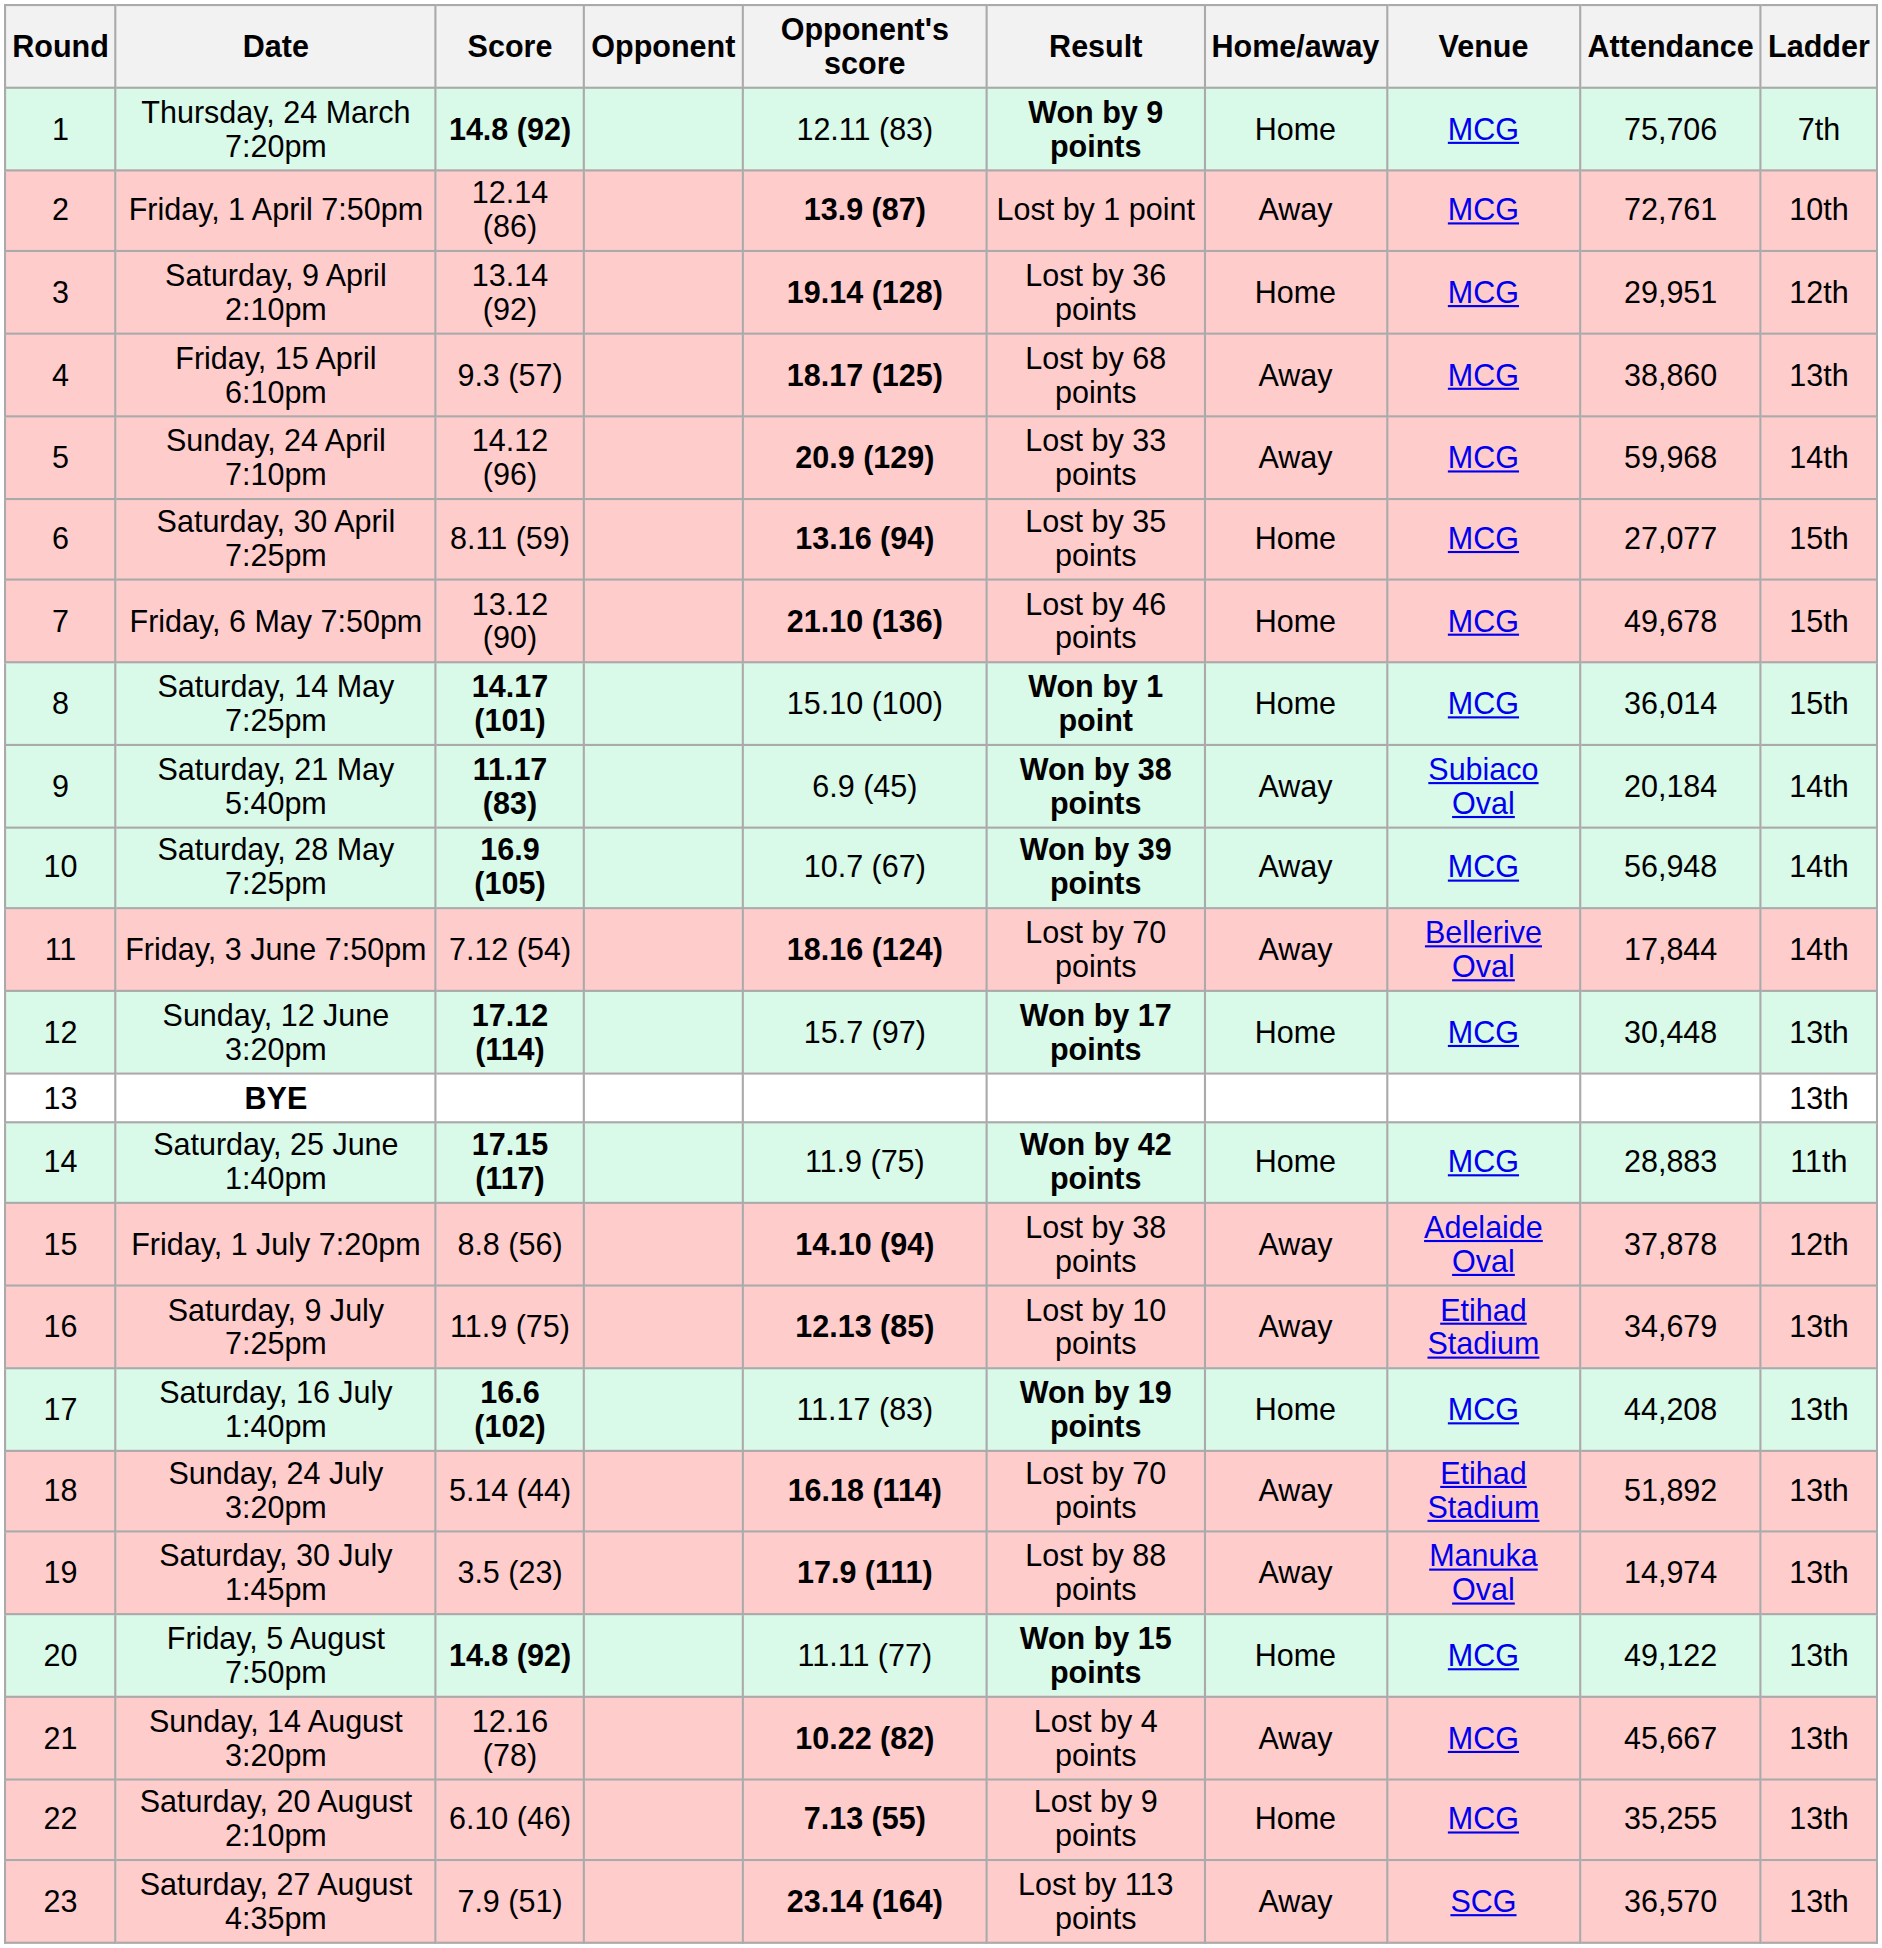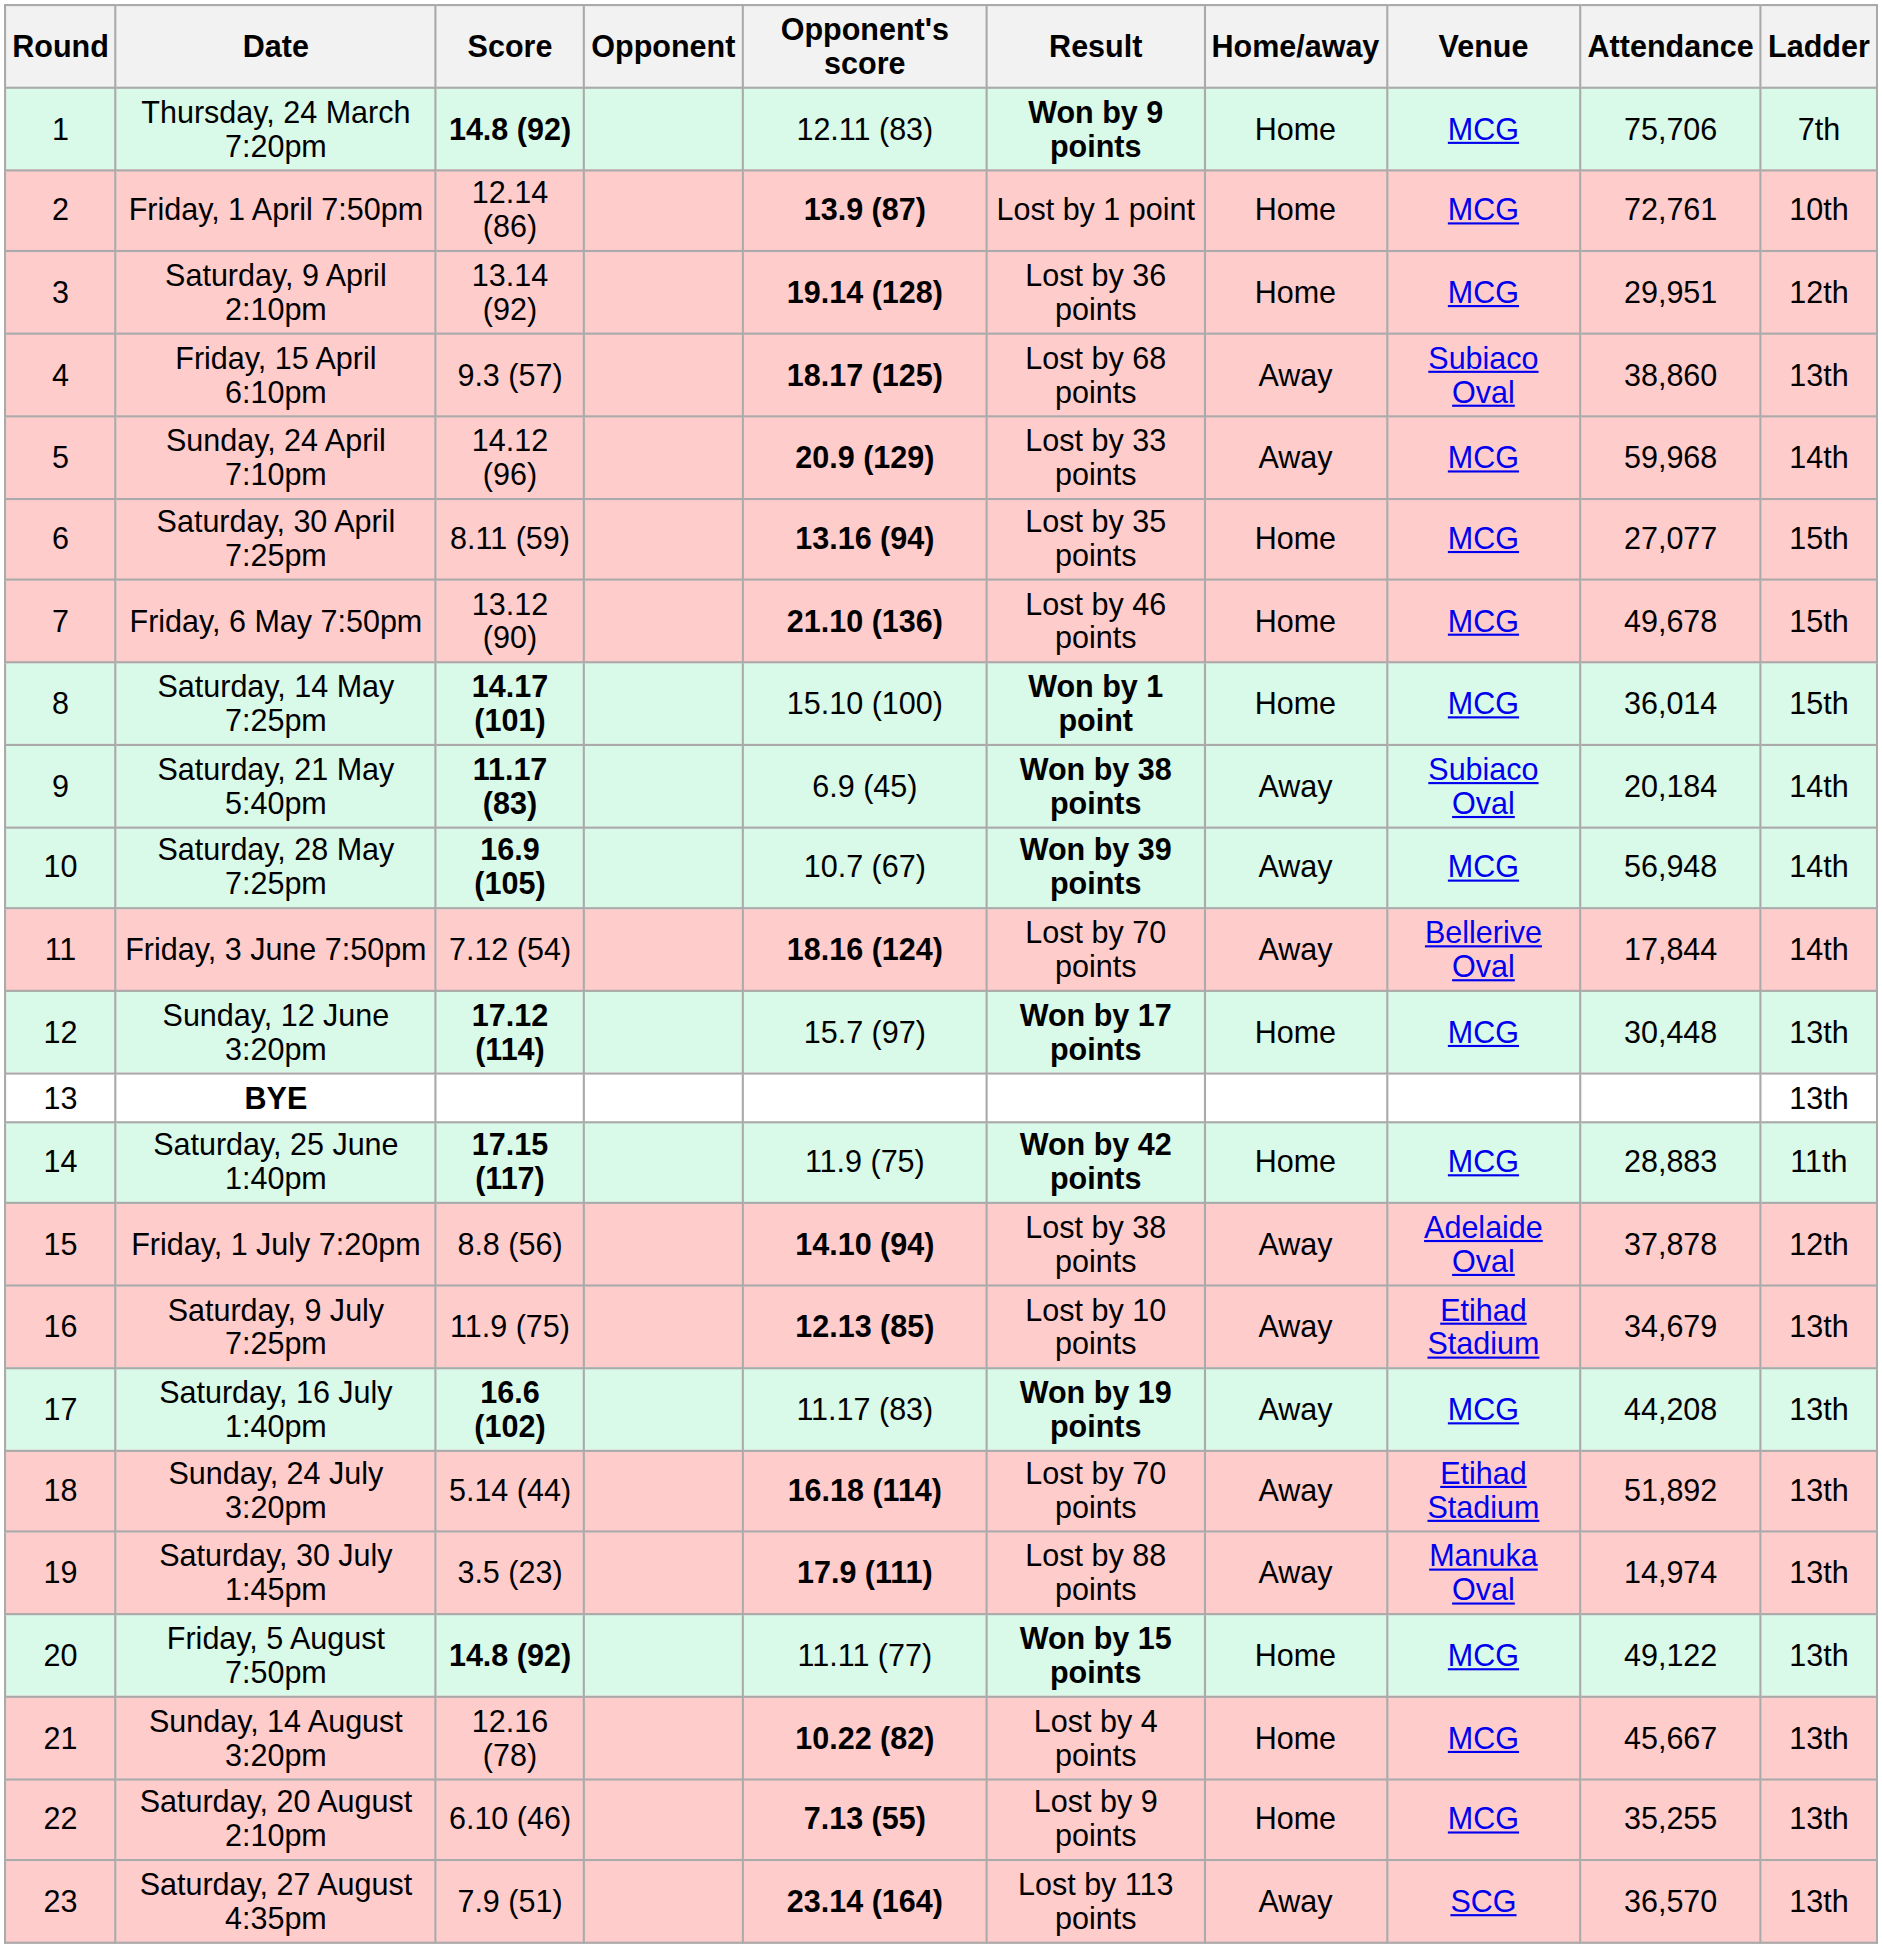Friday, 1 April 7:50pm | Home/away: Away -> Home
Friday, 15 April 6:10pm | Venue: MCG -> Subiaco Oval
Saturday, 16 July 1:40pm | Home/away: Home -> Away
Sunday, 14 August 3:20pm | Home/away: Away -> Home
